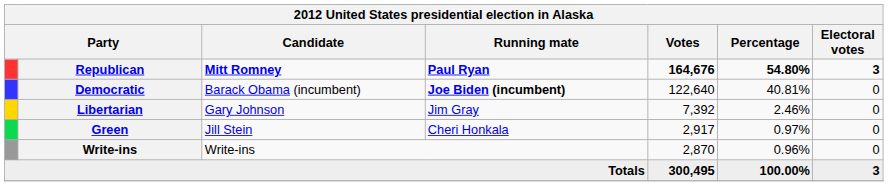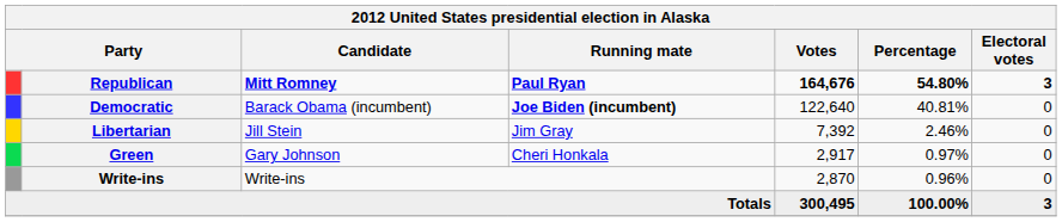Libertarian | Candidate: Gary Johnson -> Jill Stein
Green | Candidate: Jill Stein -> Gary Johnson
